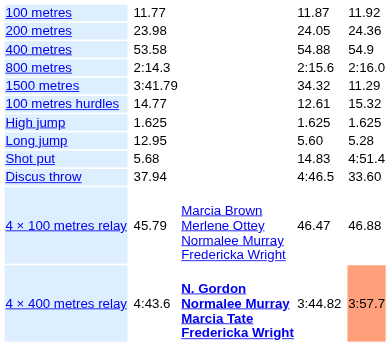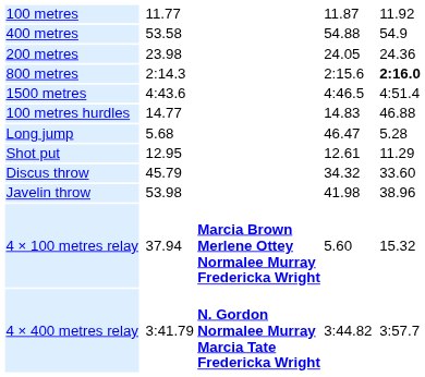rows swapped: 200 metres <-> 400 metres
800 metres | column 7: normal -> bold
1500 metres | column 3: 3:41.79 -> 4:43.6
1500 metres | column 5: 34.32 -> 4:46.5
1500 metres | column 7: 11.29 -> 4:51.4
100 metres hurdles | column 5: 12.61 -> 14.83
100 metres hurdles | column 7: 15.32 -> 46.88
- row: High jump | 1.625 | 1.625 | 1.625
Long jump | column 3: 12.95 -> 5.68
Long jump | column 5: 5.60 -> 46.47
Shot put | column 3: 5.68 -> 12.95
Shot put | column 5: 14.83 -> 12.61
Shot put | column 7: 4:51.4 -> 11.29
Discus throw | column 3: 37.94 -> 45.79
Discus throw | column 5: 4:46.5 -> 34.32
+ row: Javelin throw | 53.98 | 41.98 | 38.96
4 × 100 metres relay | column 3: 45.79 -> 37.94
4 × 100 metres relay | column 4: normal -> bold
4 × 100 metres relay | column 5: 46.47 -> 5.60
4 × 100 metres relay | column 7: 46.88 -> 15.32
4 × 400 metres relay | column 3: 4:43.6 -> 3:41.79
4 × 400 metres relay | column 7: lightsalmon background -> no background
